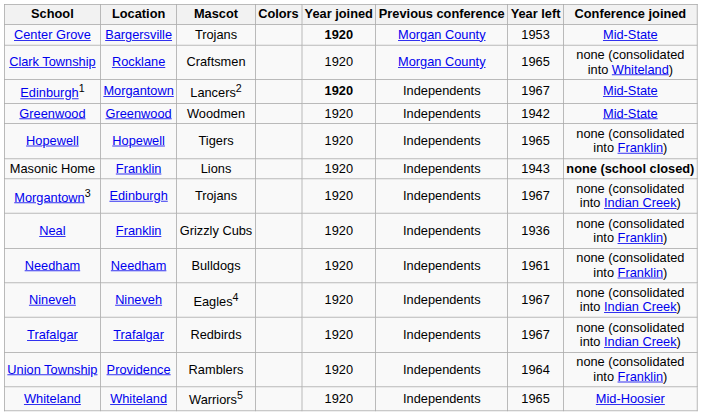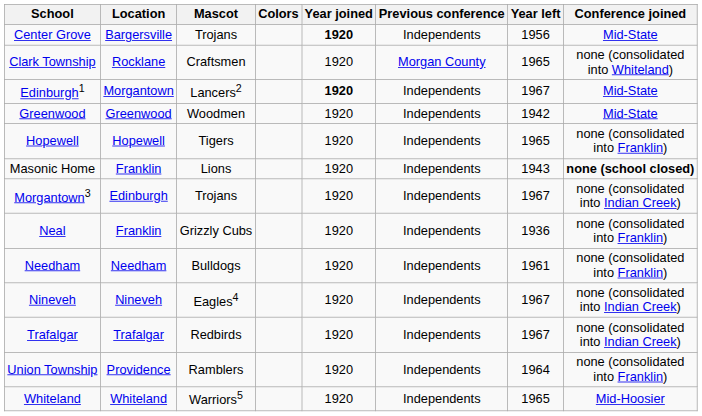Center Grove | Previous conference: Morgan County -> Independents
Center Grove | Year left: 1953 -> 1956
